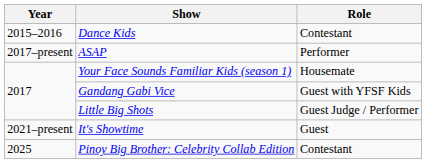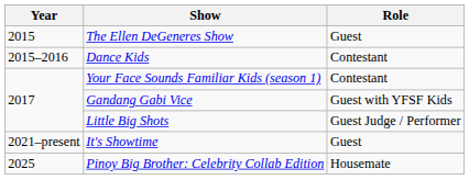+ row: 2015 | The Ellen DeGeneres Show | Guest
- row: 2017–present | ASAP | Performer
Your Face Sounds Familiar Kids (season 1) | Role: Housemate -> Contestant
Pinoy Big Brother: Celebrity Collab Edition | Role: Contestant -> Housemate
